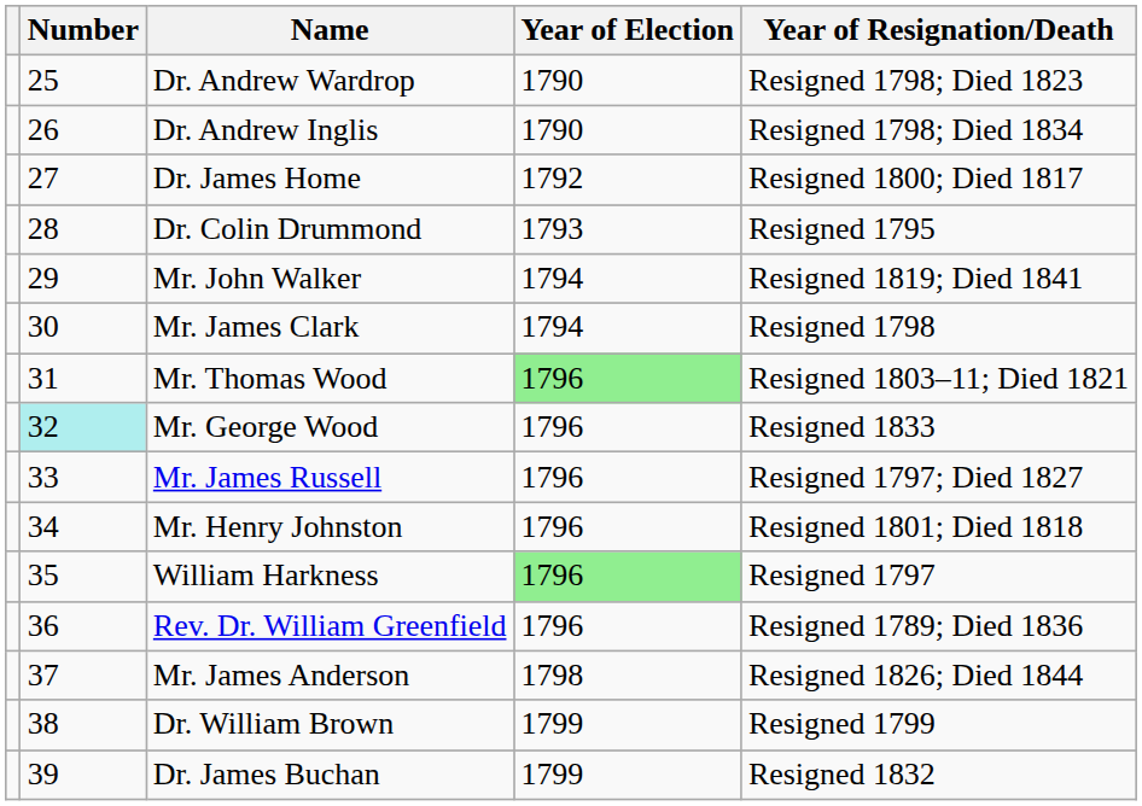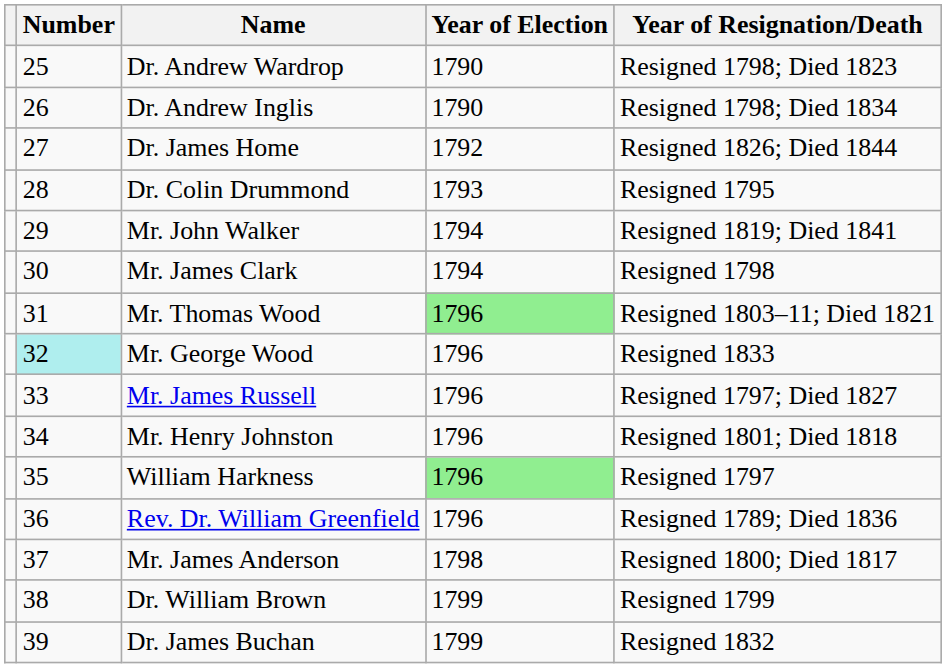Dr. James Home | Year of Resignation/Death: Resigned 1800; Died 1817 -> Resigned 1826; Died 1844
Mr. James Anderson | Year of Resignation/Death: Resigned 1826; Died 1844 -> Resigned 1800; Died 1817
